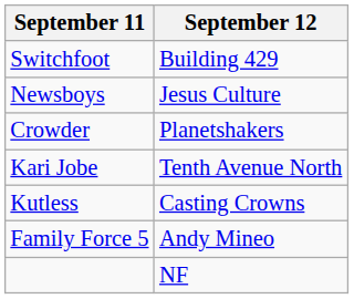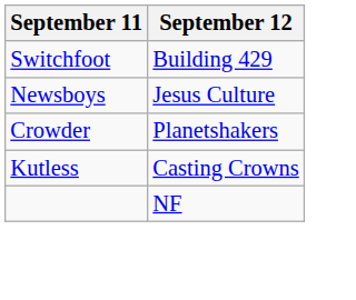- row: Kari Jobe | Tenth Avenue North
- row: Family Force 5 | Andy Mineo
